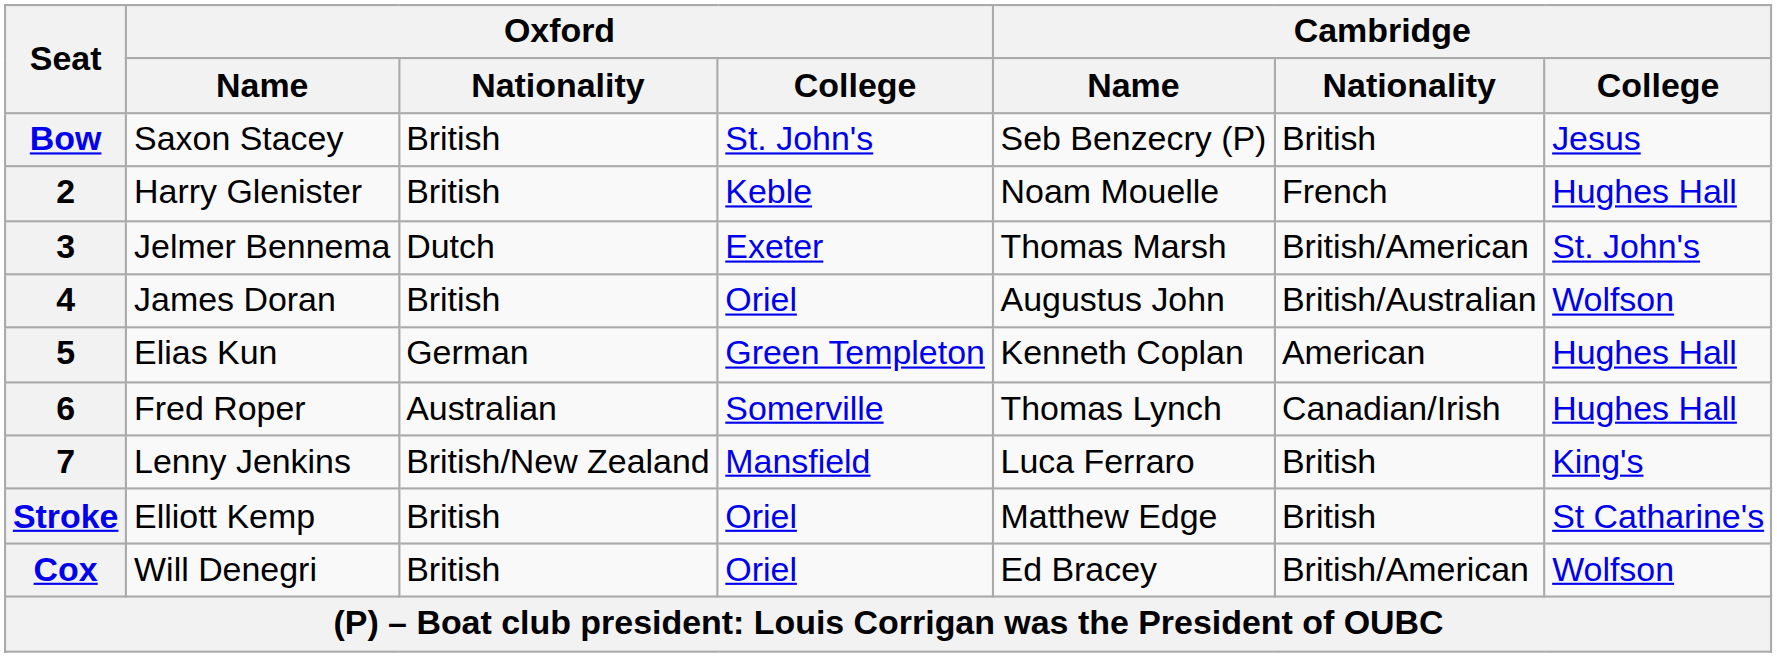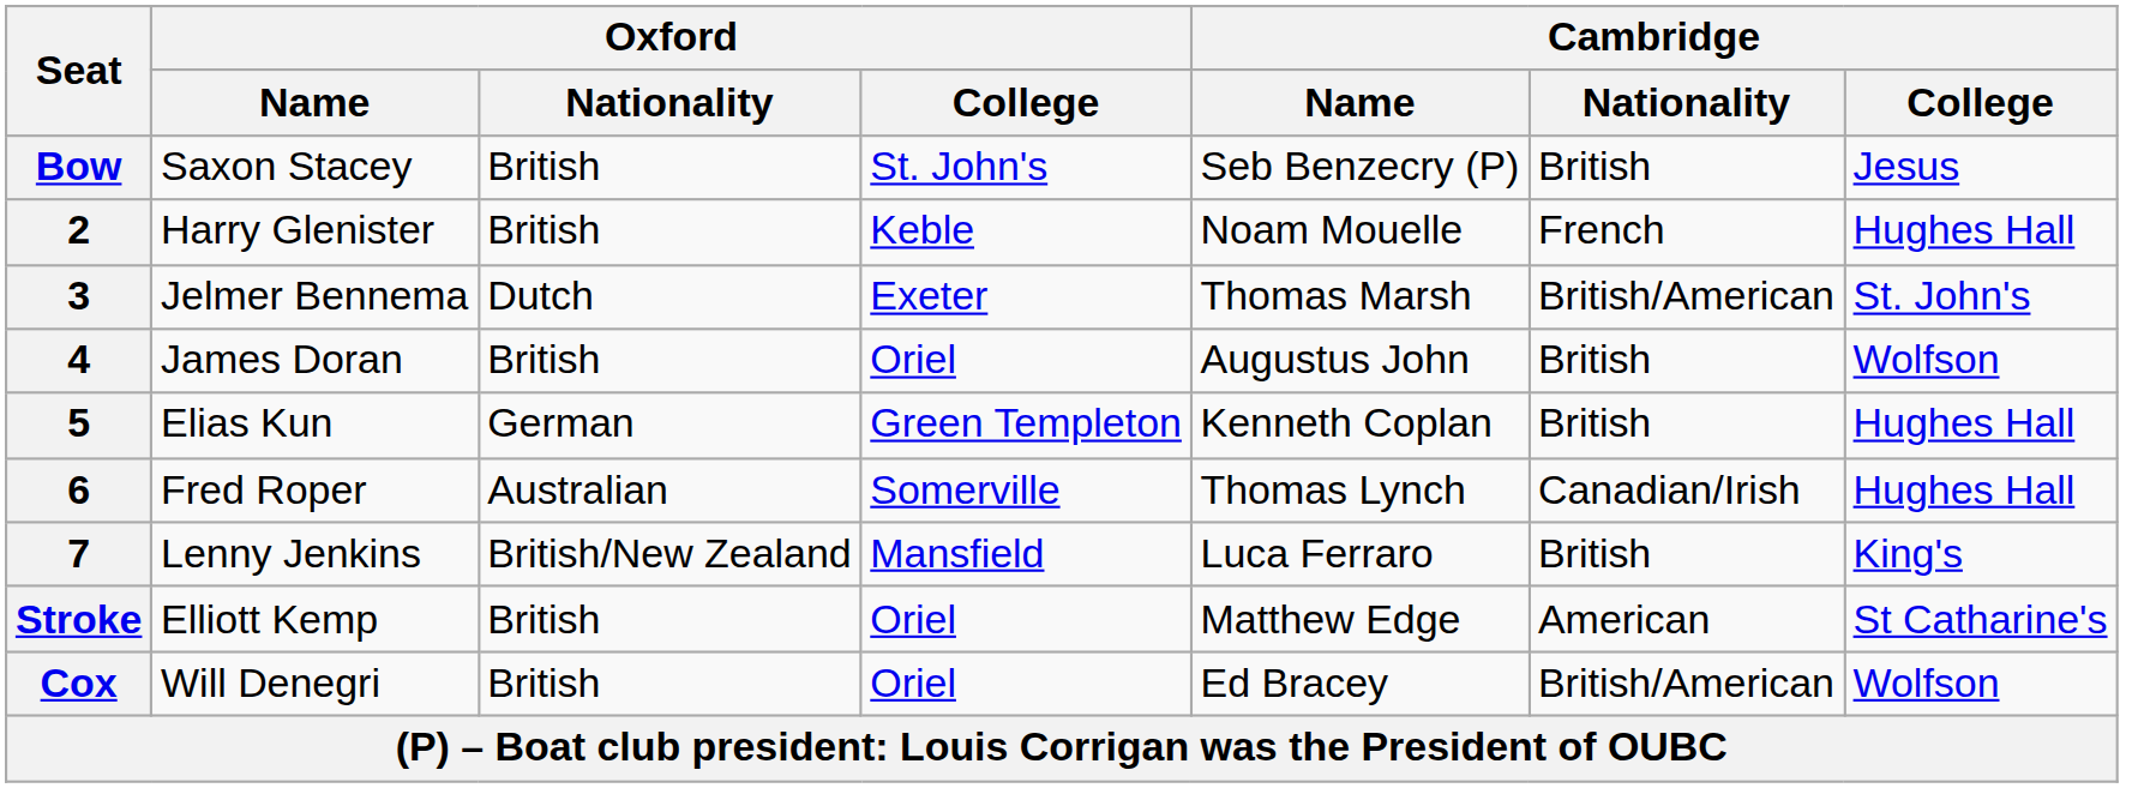4 | Cambridge / Nationality: British/Australian -> British
5 | Cambridge / Nationality: American -> British
Stroke | Cambridge / Nationality: British -> American
